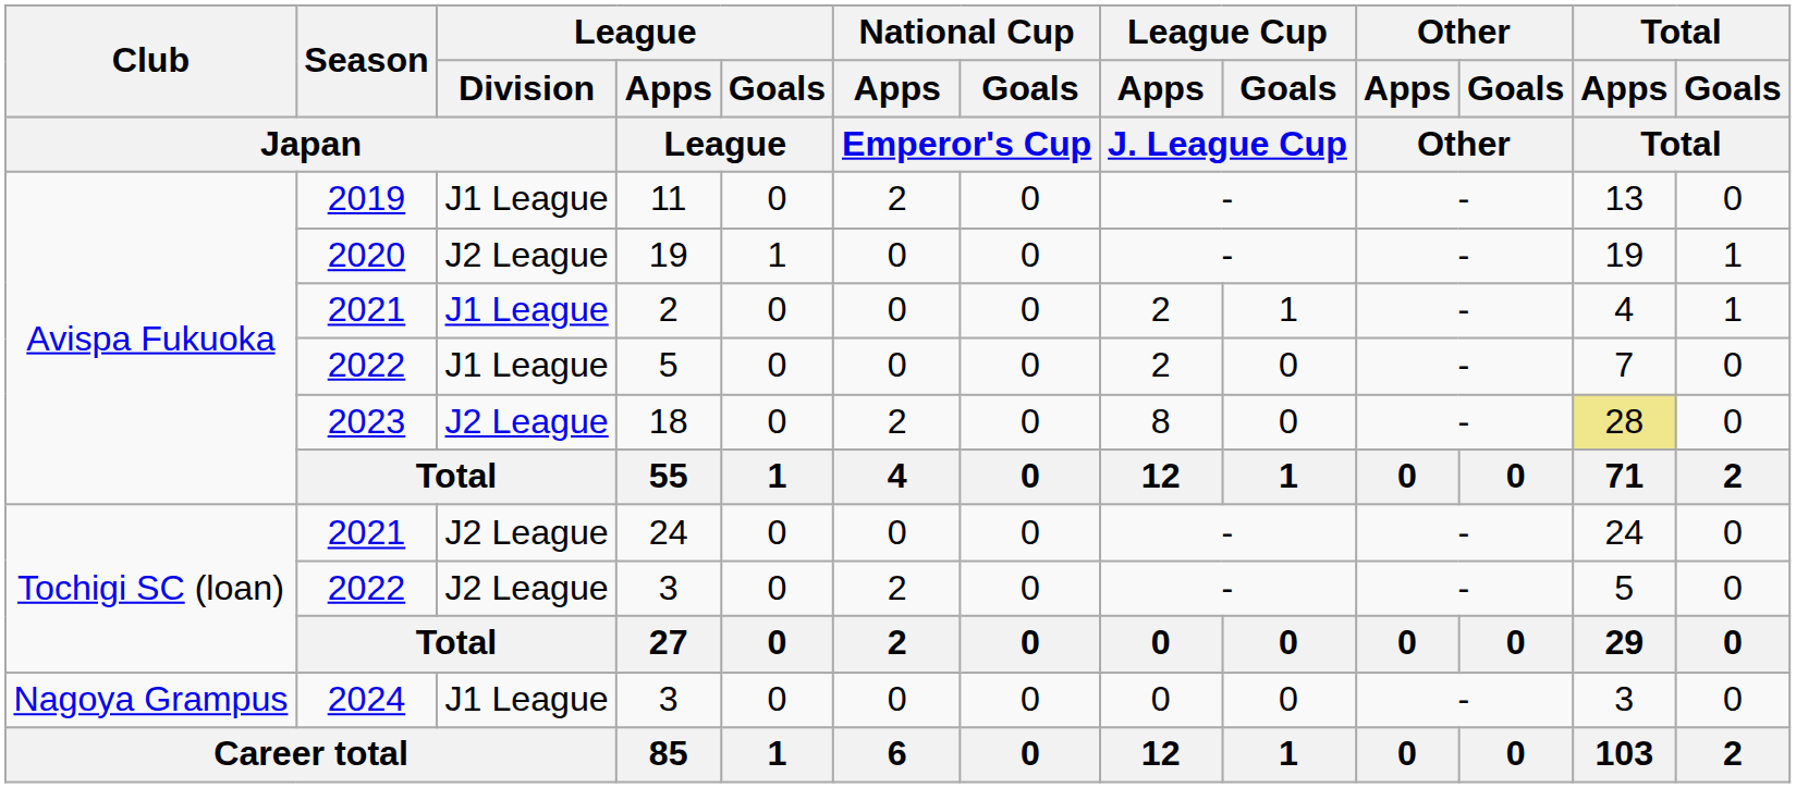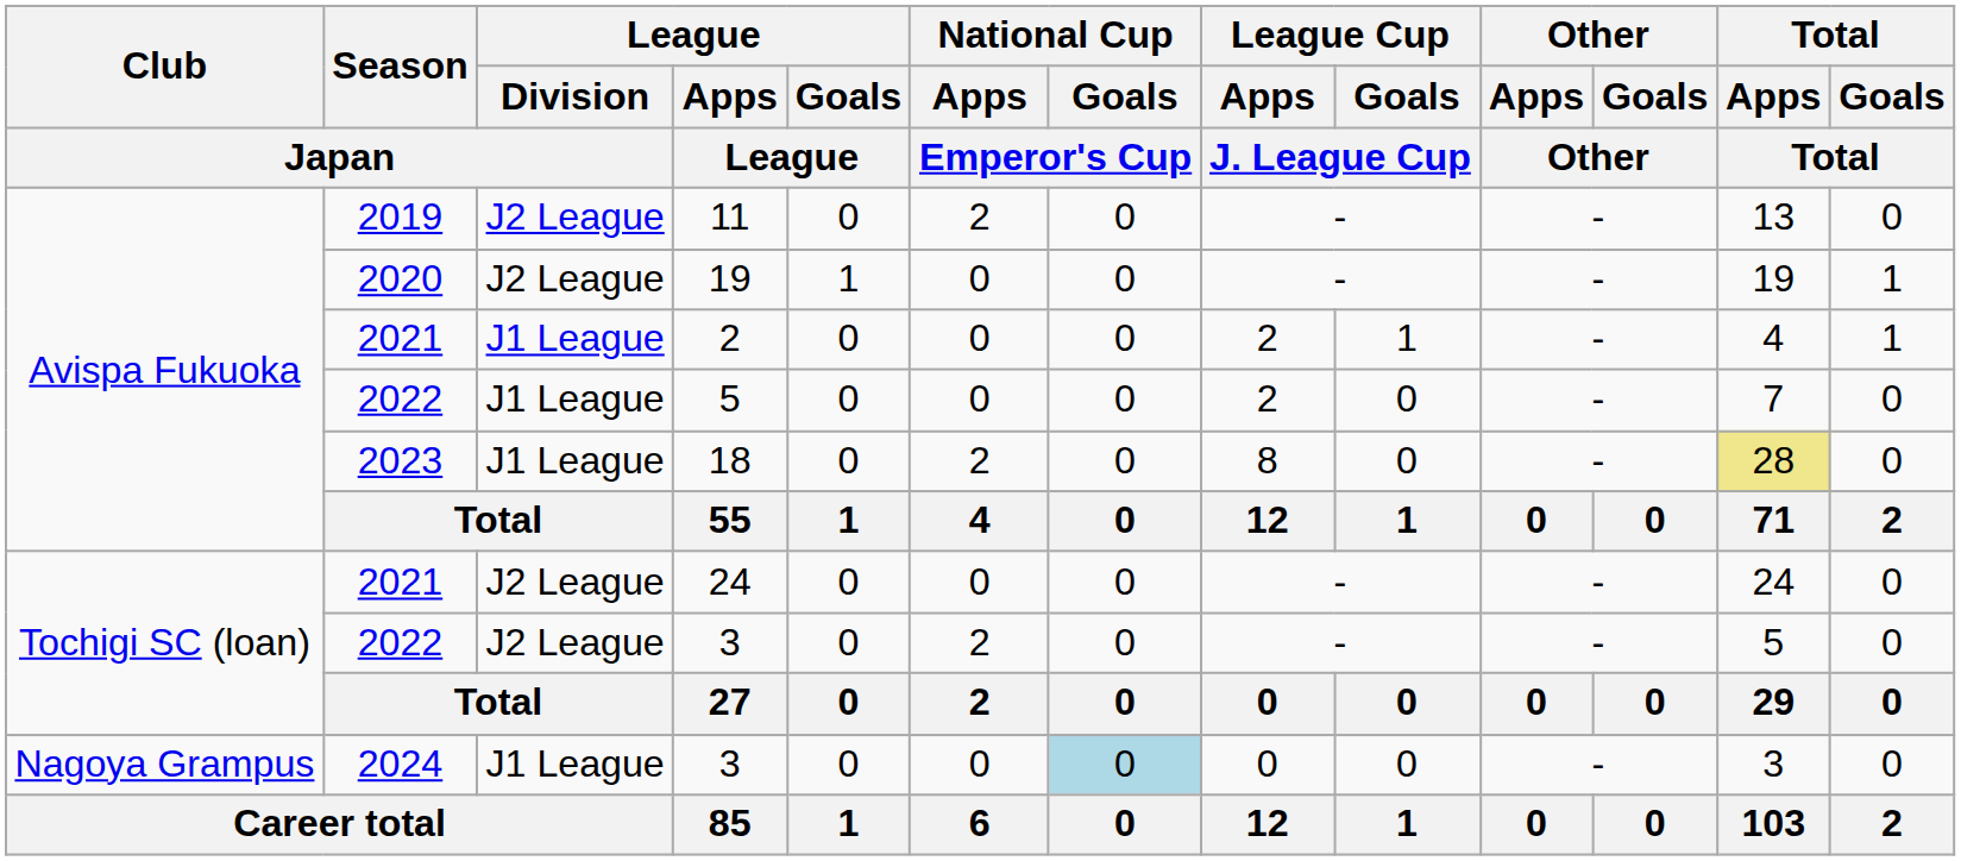11 | League / Division / Japan: J1 League -> J2 League
18 | League / Division / Japan: J2 League -> J1 League
2024 / 3 | National Cup / Goals / Emperor's Cup: no background -> lightblue background
